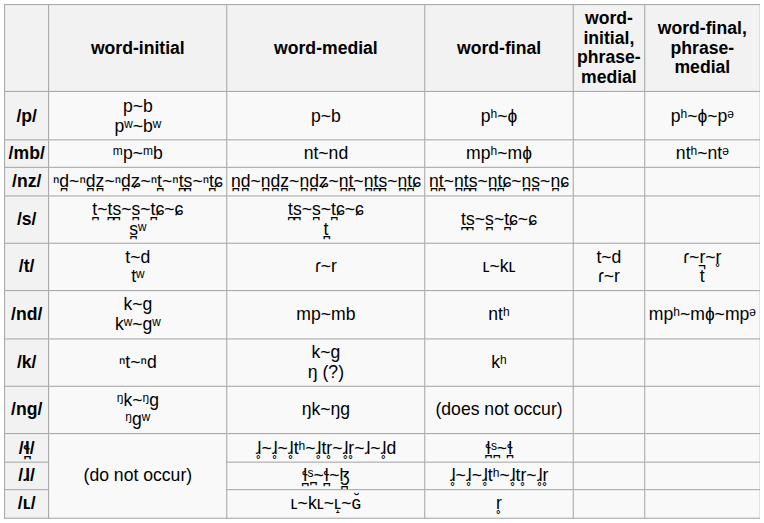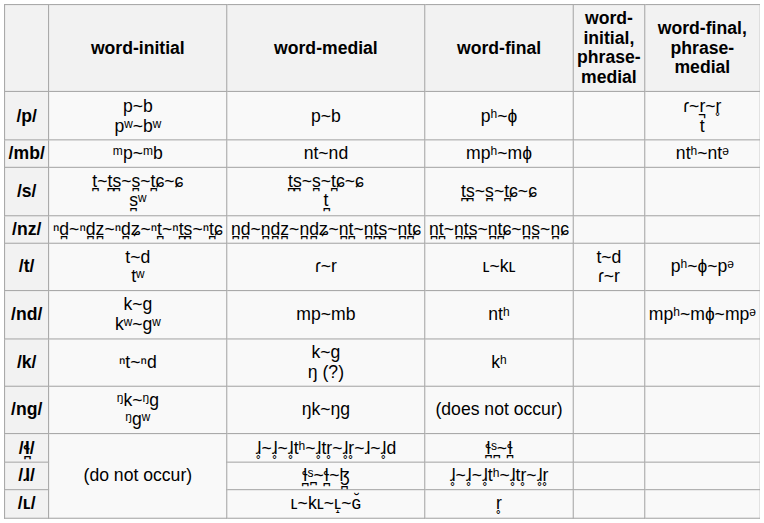/p/ | word-final, phrase-medial: pʰ~ɸ~pᵊ -> ɾ~r~r̥ t̚
rows swapped: /s/ <-> /nz/
/t/ | word-final, phrase-medial: ɾ~r~r̥ t̚ -> pʰ~ɸ~pᵊ
